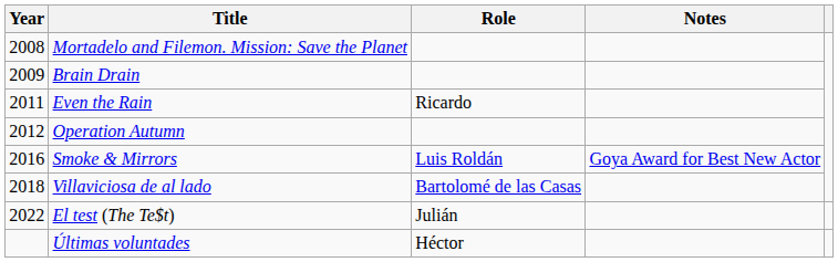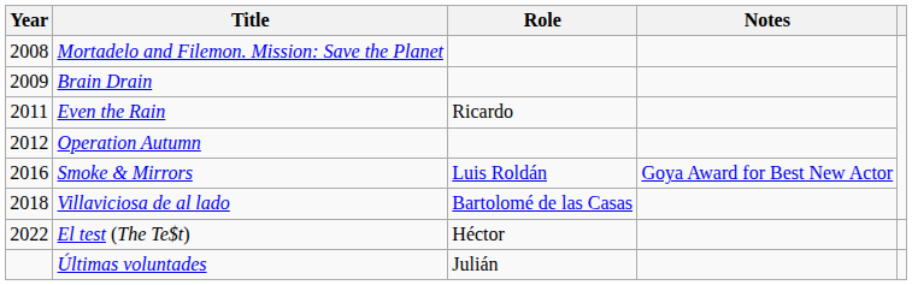El test (The Te$t) | Role: Julián -> Héctor
Últimas voluntades | Role: Héctor -> Julián
